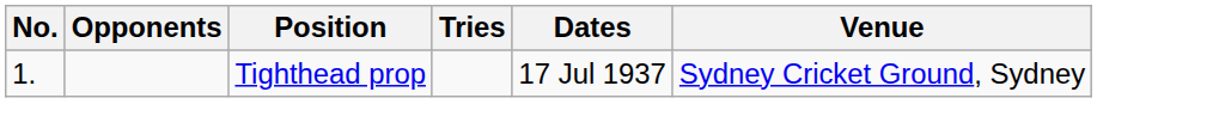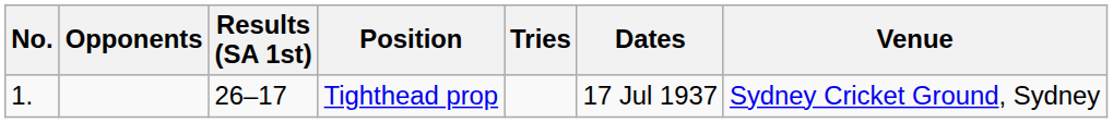+ column: Results (SA 1st) | 26–17
